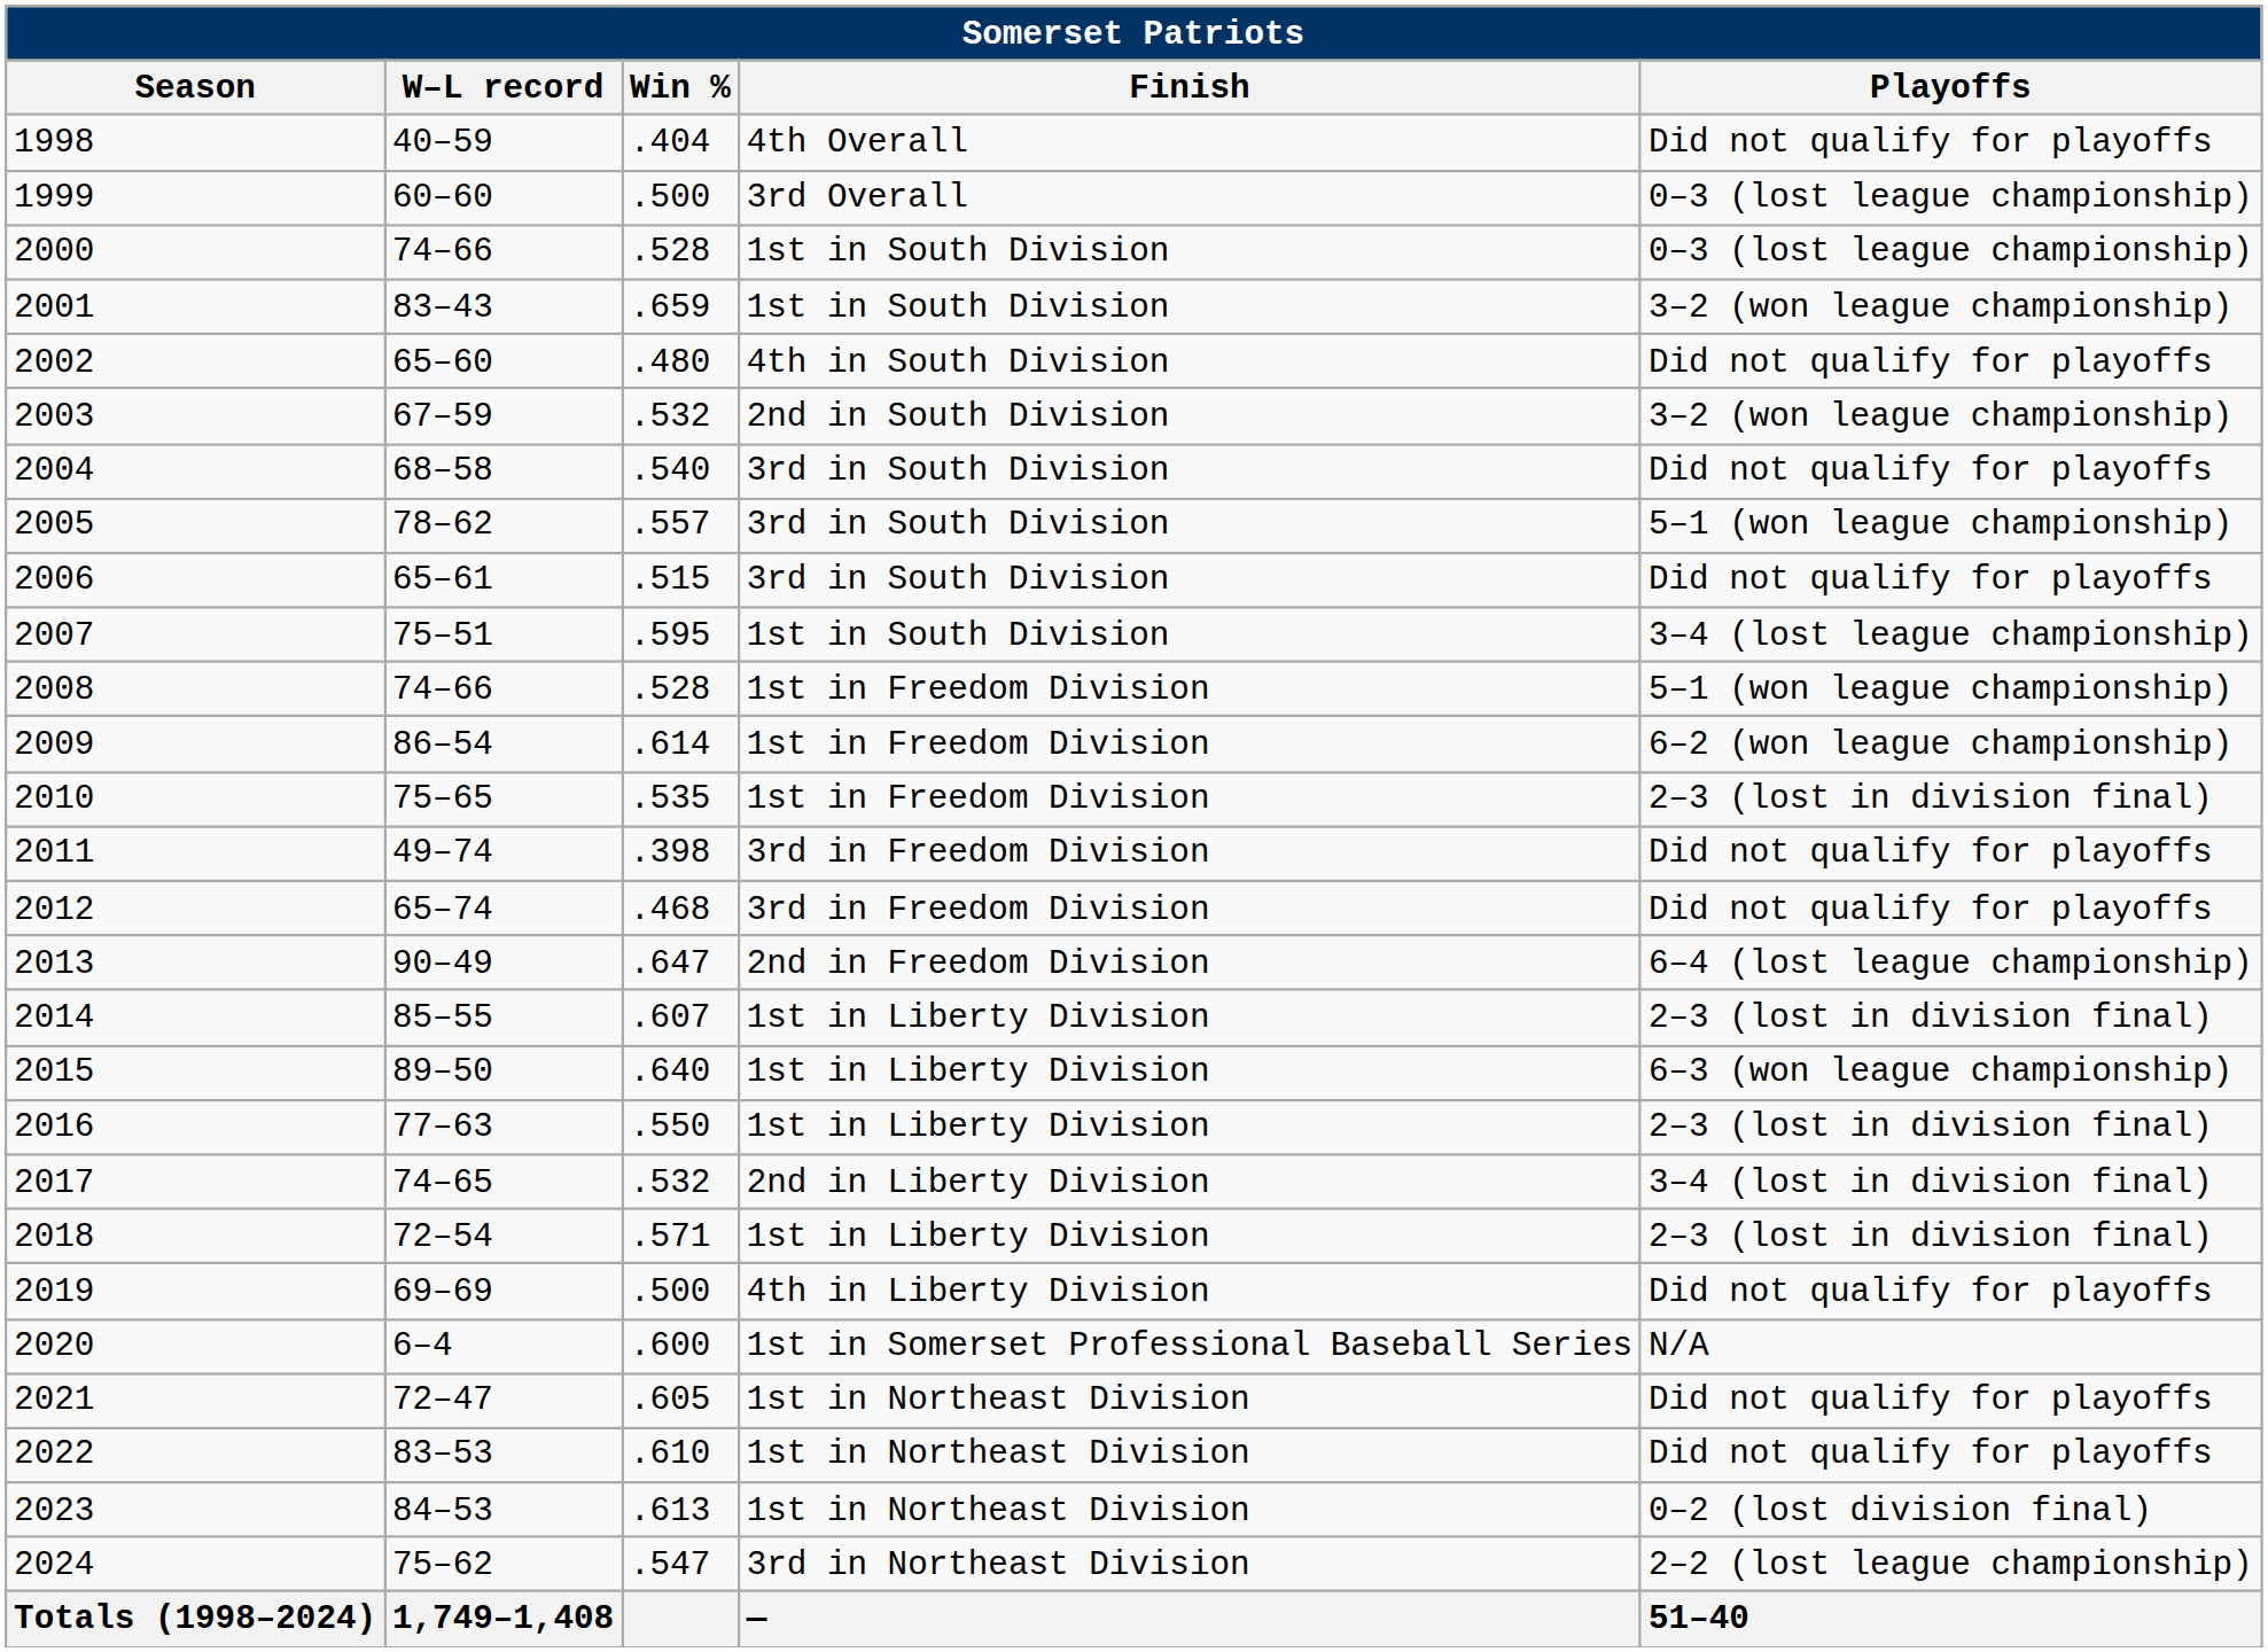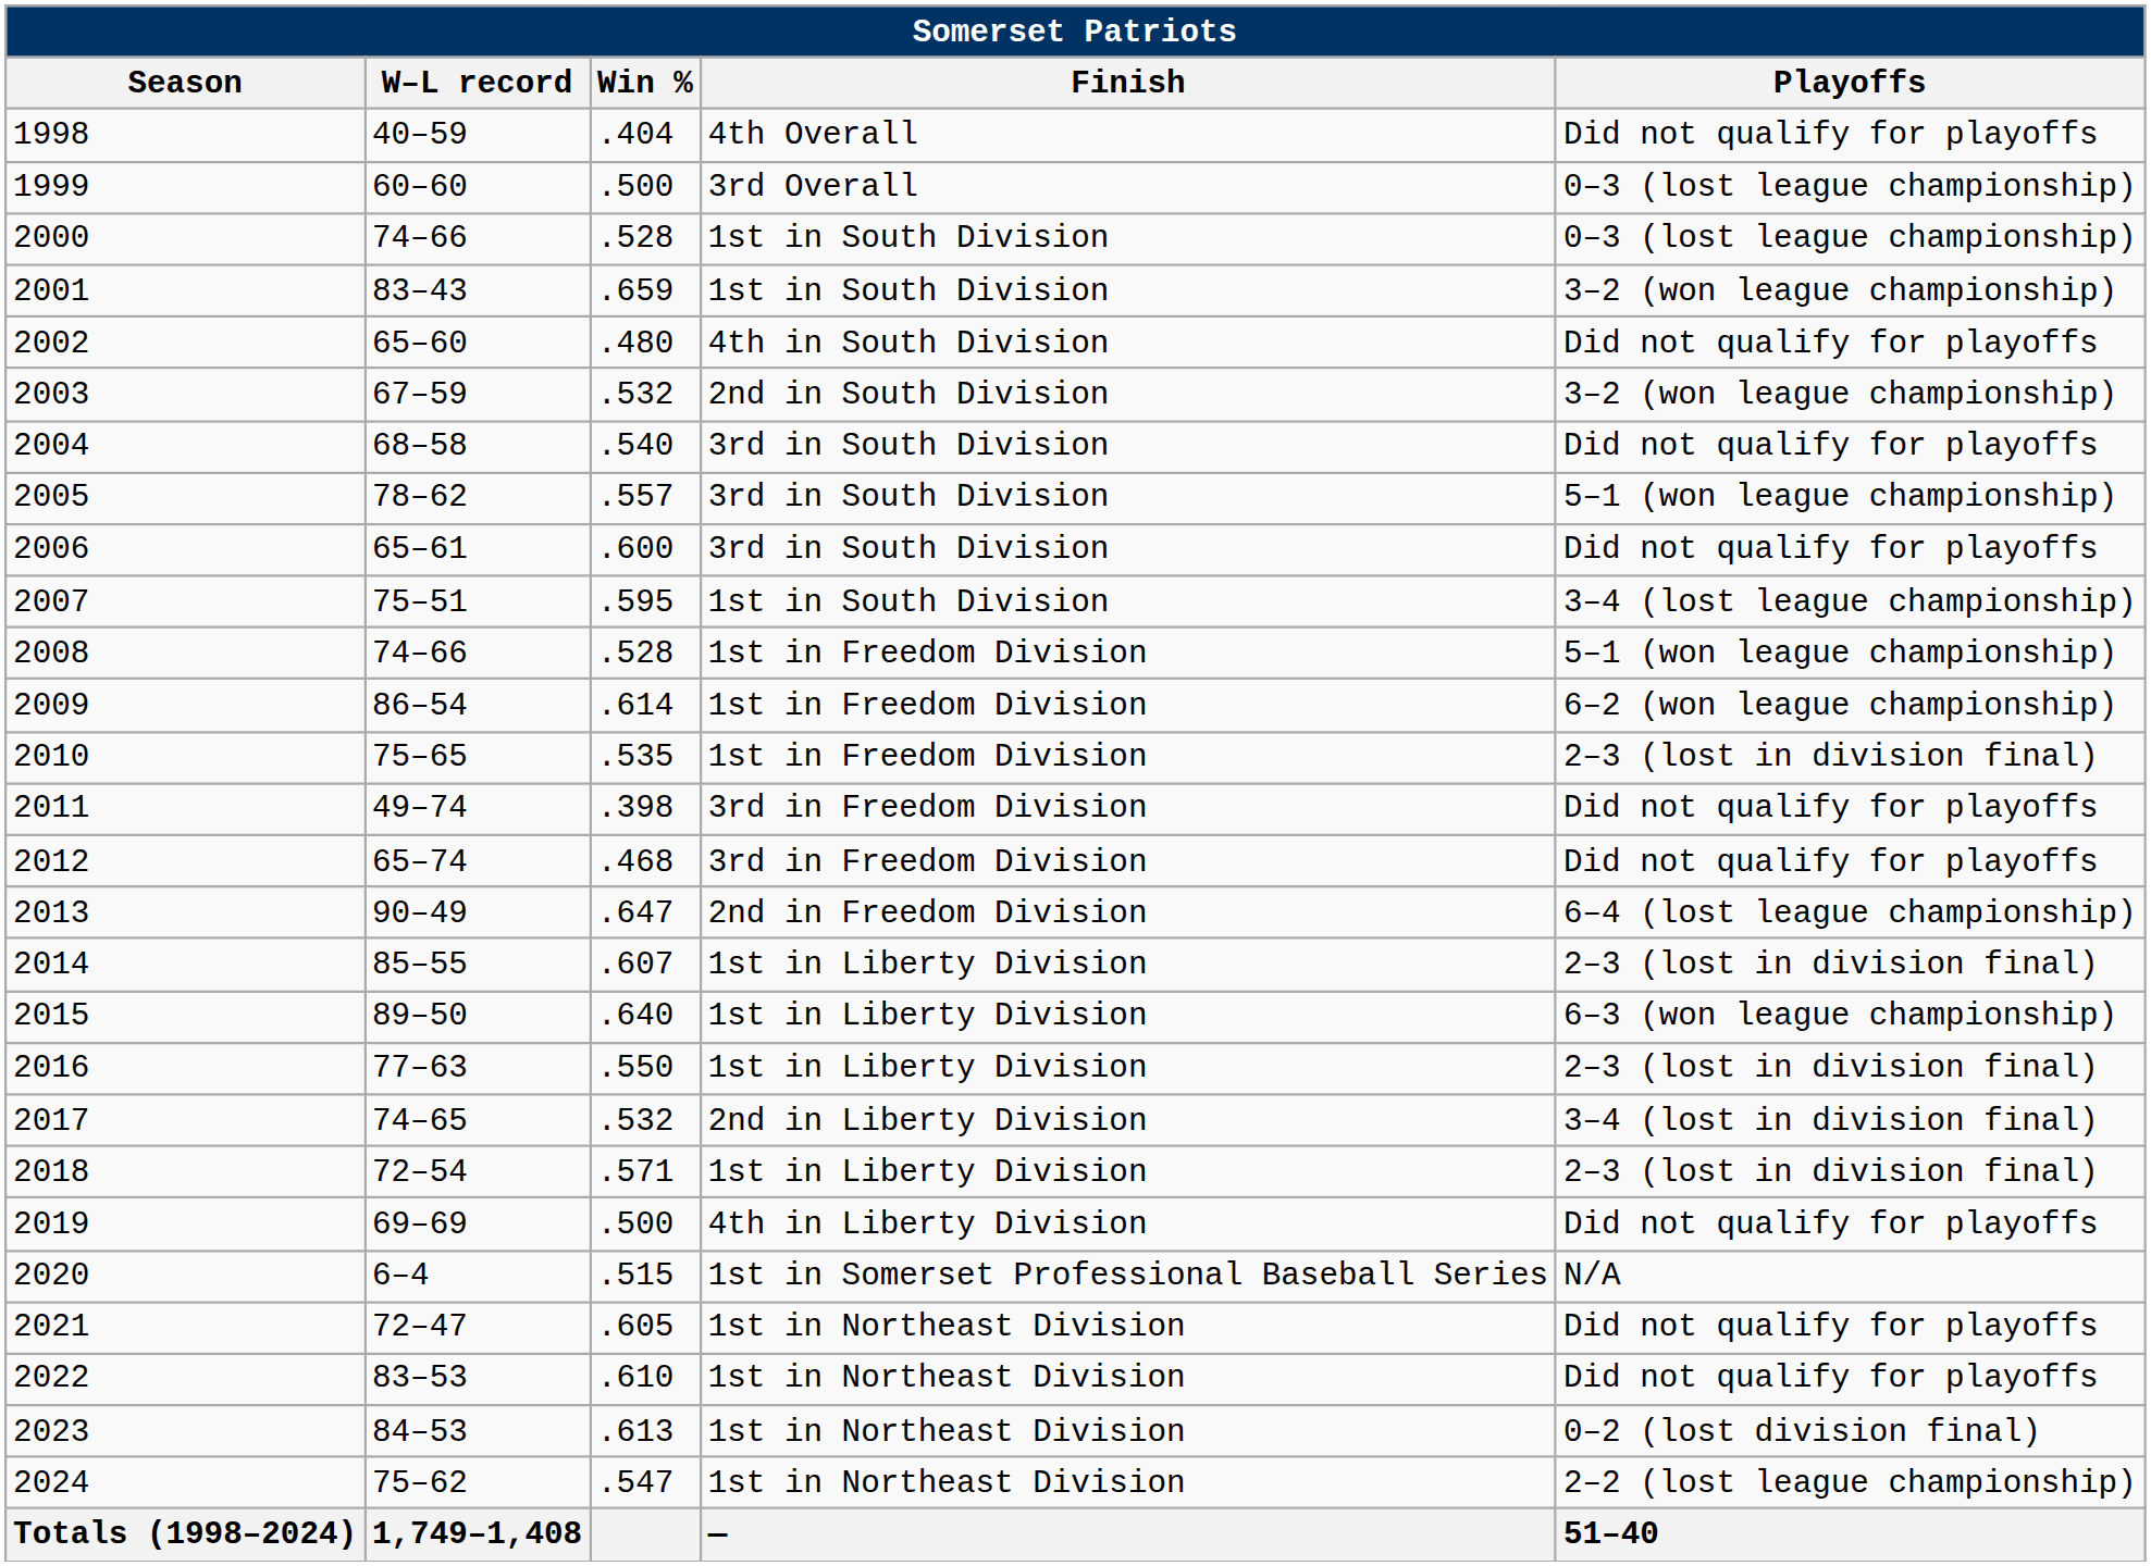2006 | Win %: .515 -> .600
2020 | Win %: .600 -> .515
2024 | Finish: 3rd in Northeast Division -> 1st in Northeast Division
